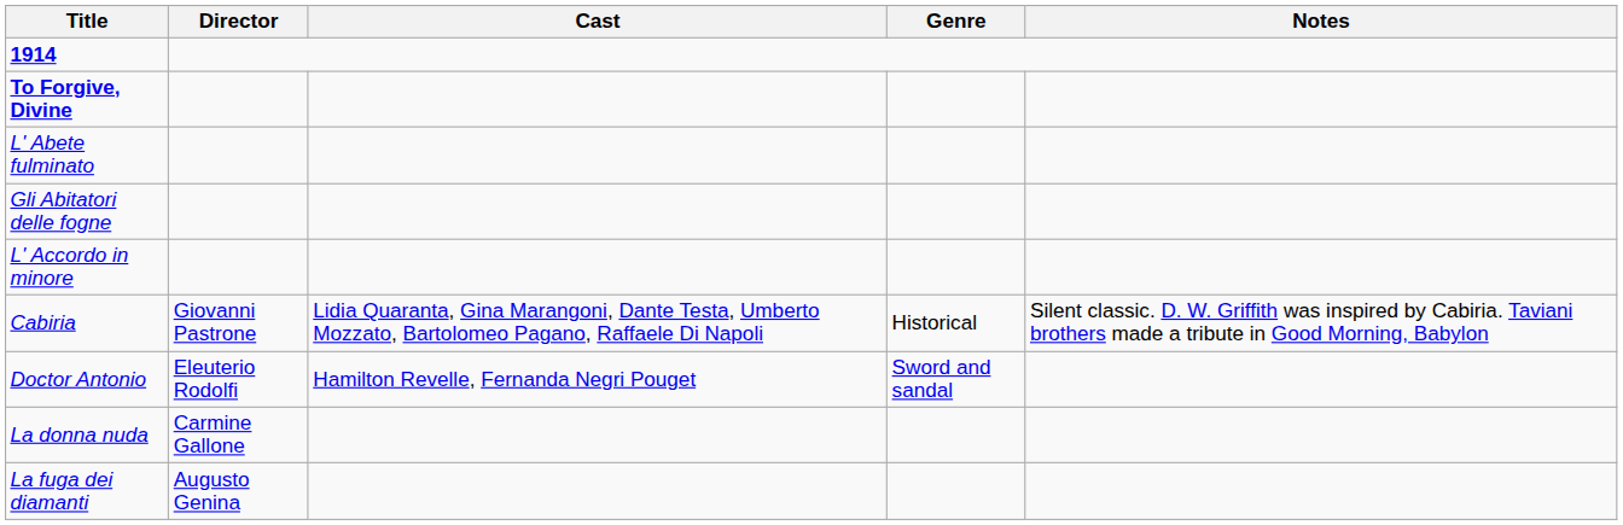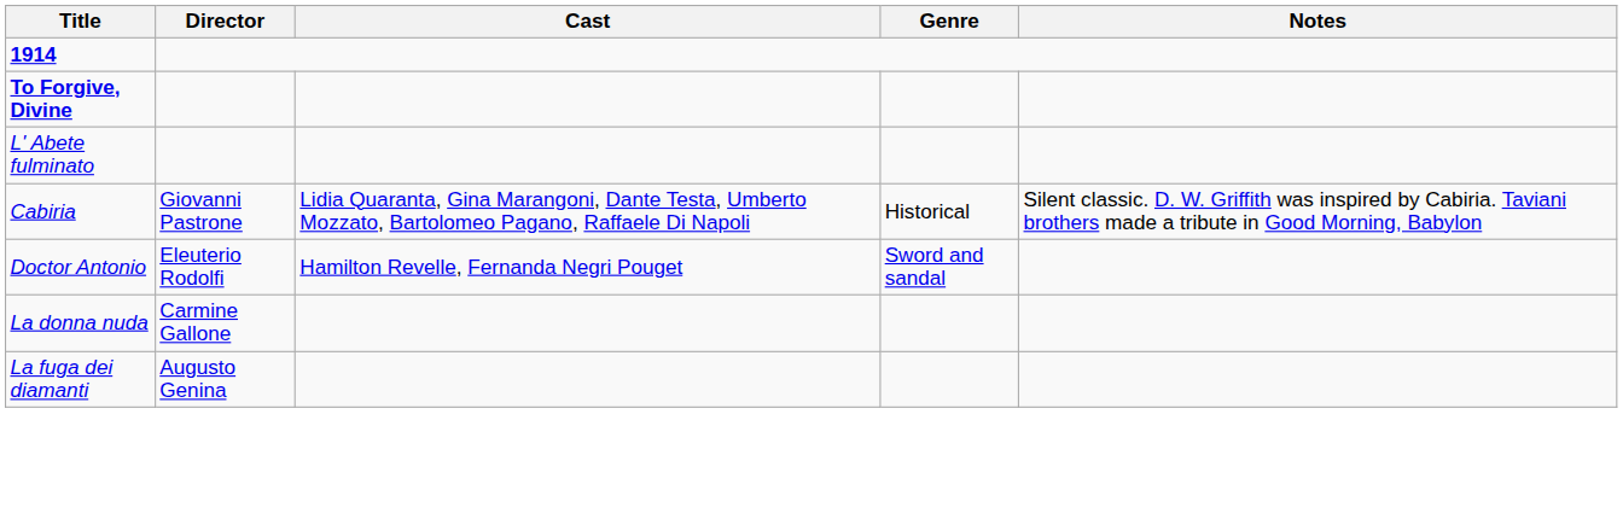- row: Gli Abitatori delle fogne
- row: L' Accordo in minore
